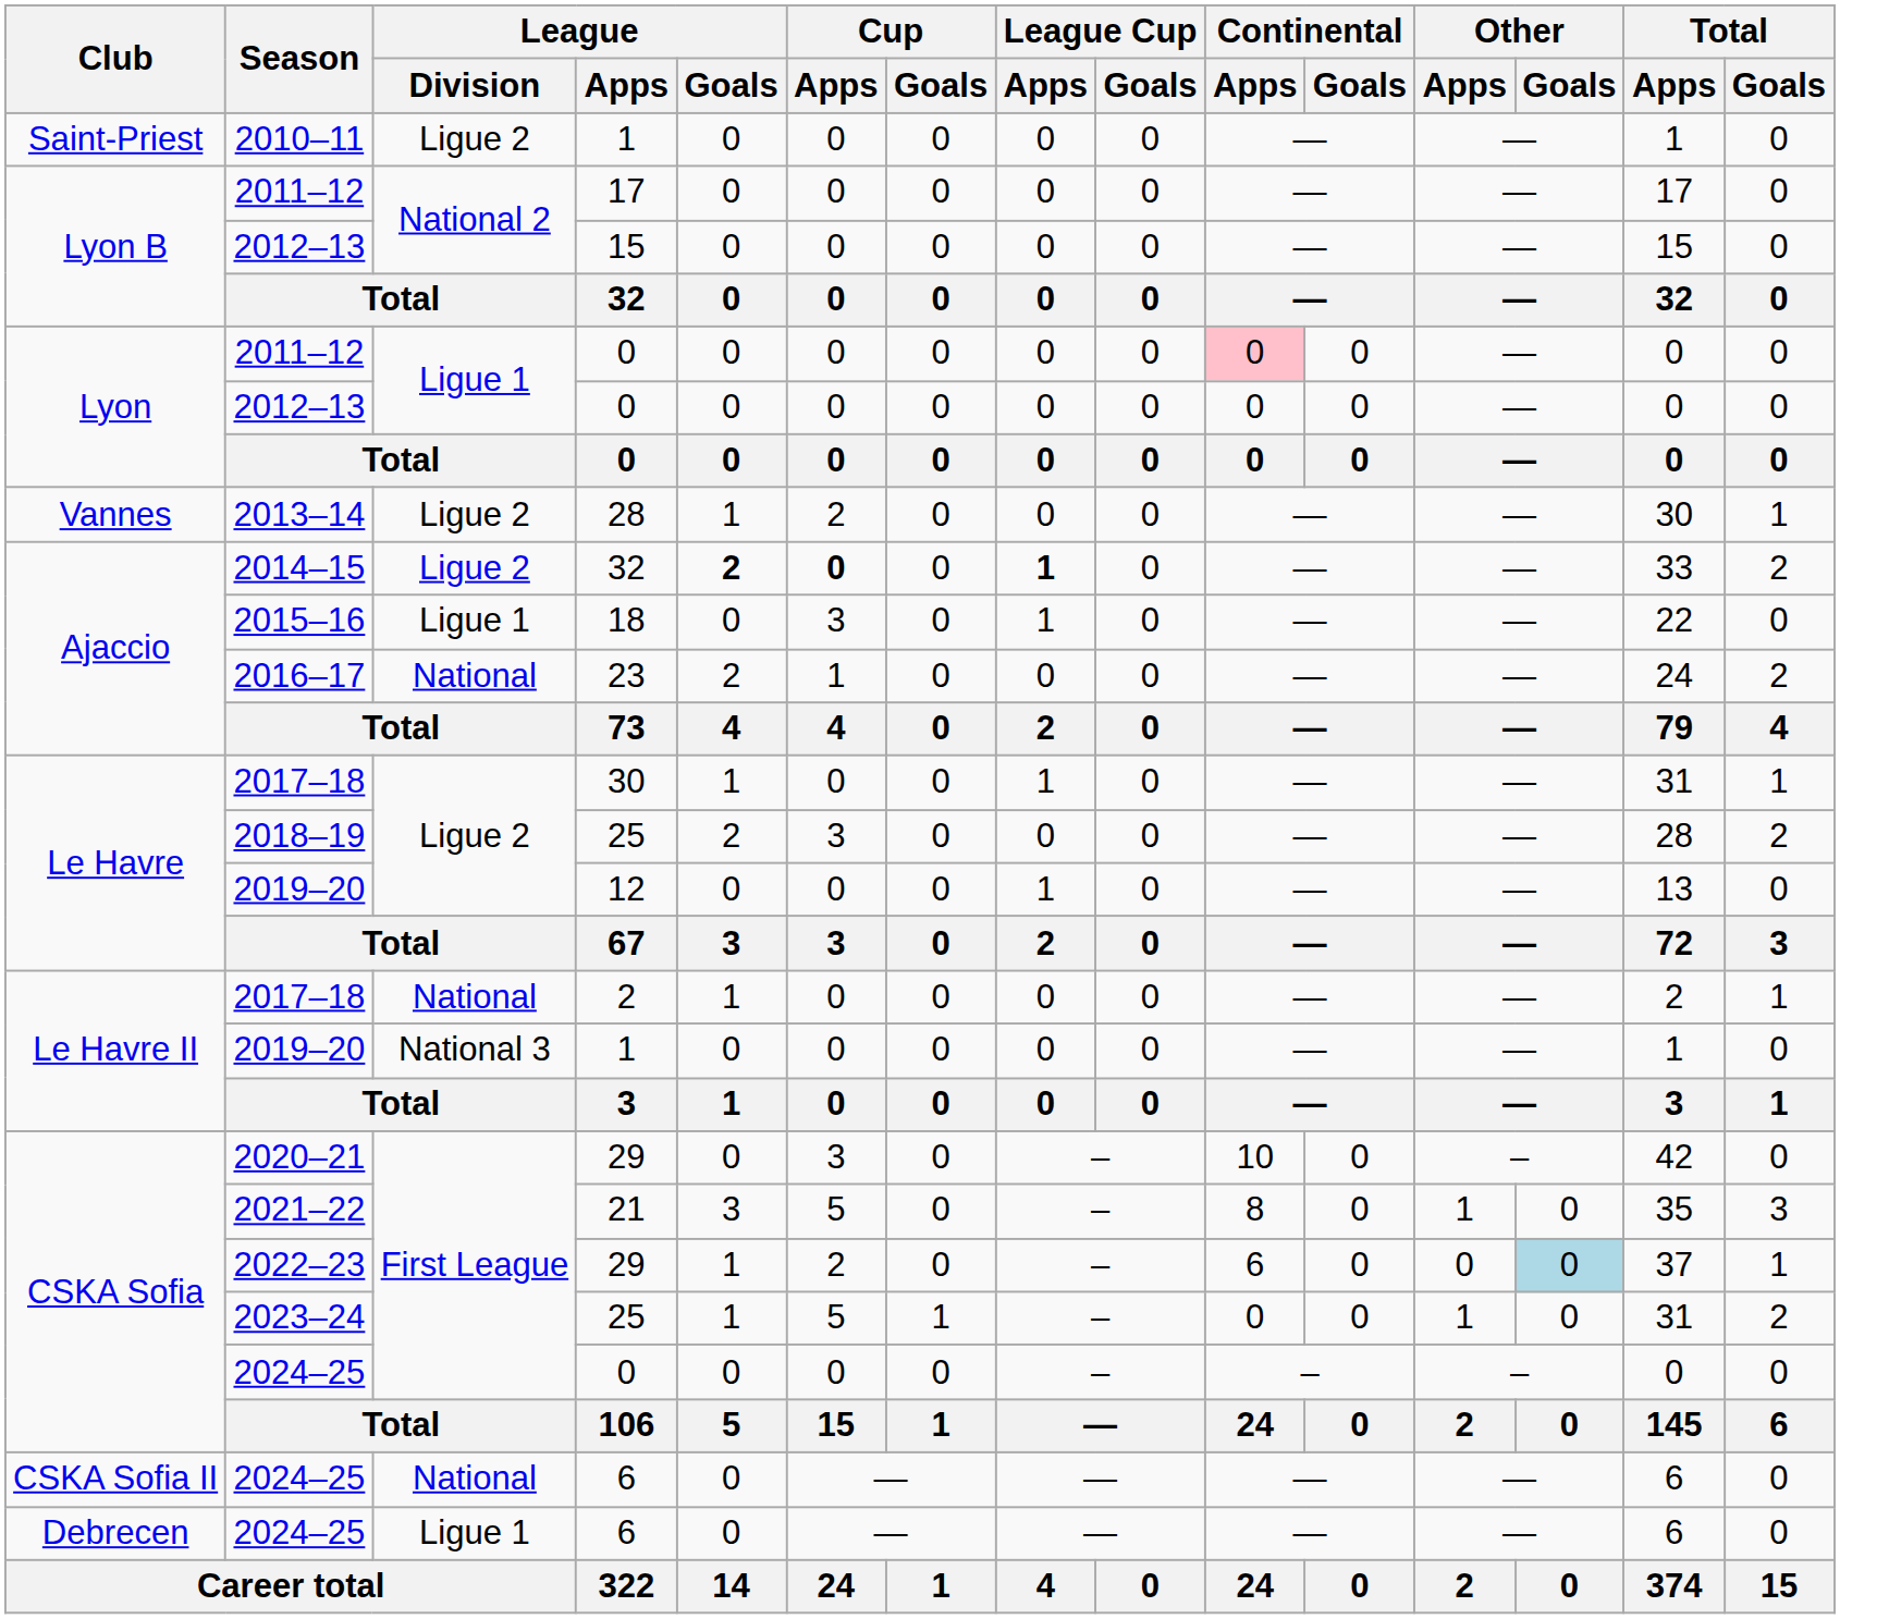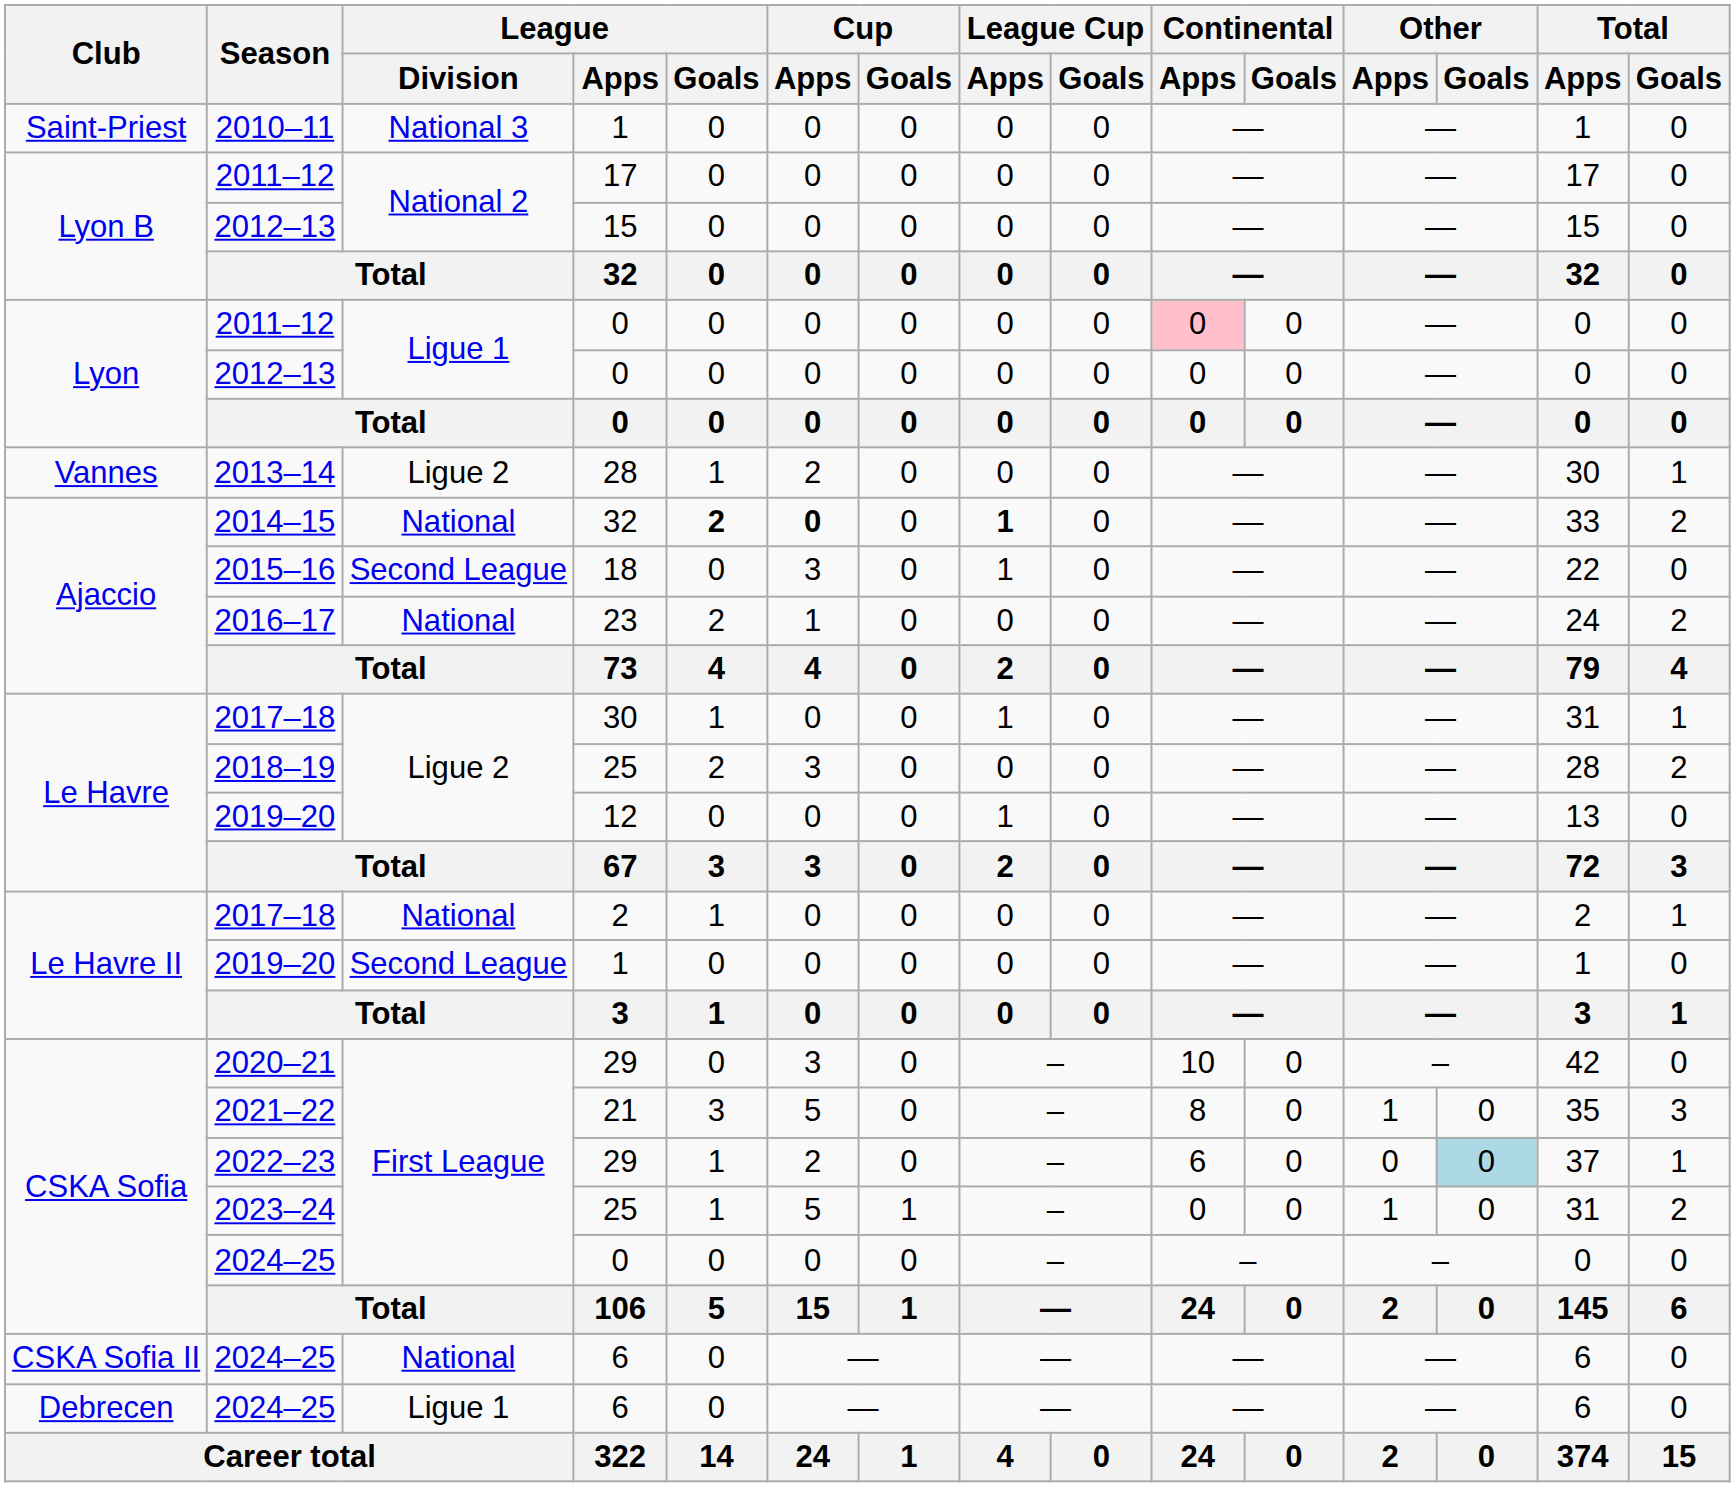2010–11 | League / Division: Ligue 2 -> National 3
2014–15 | League / Division: Ligue 2 -> National
2015–16 | League / Division: Ligue 1 -> Second League
Le Havre II / 2019–20 | League / Division: National 3 -> Second League
